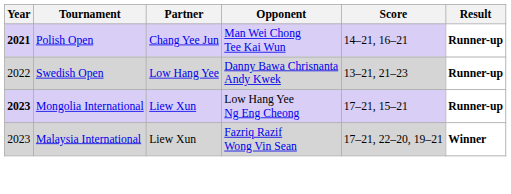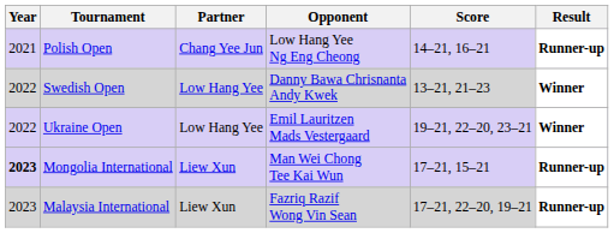Polish Open | Year: bold -> normal
Polish Open | Opponent: Man Wei Chong Tee Kai Wun -> Low Hang Yee Ng Eng Cheong
Swedish Open | Result: Runner-up -> Winner
+ row: 2022 | Ukraine Open | Low Hang Yee | Emil Lauritzen Mads Vestergaard | 19–21, 22–20, 23–21 | Winner
Mongolia International | Opponent: Low Hang Yee Ng Eng Cheong -> Man Wei Chong Tee Kai Wun
Malaysia International | Result: Winner -> Runner-up
